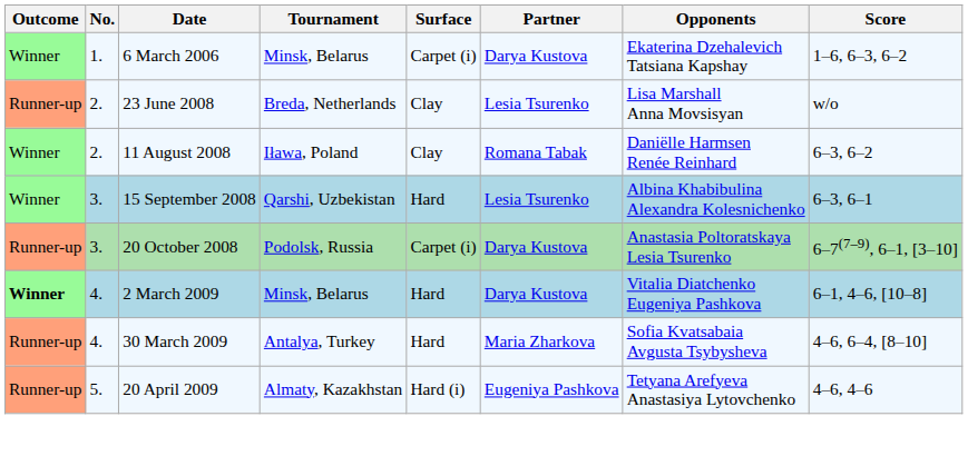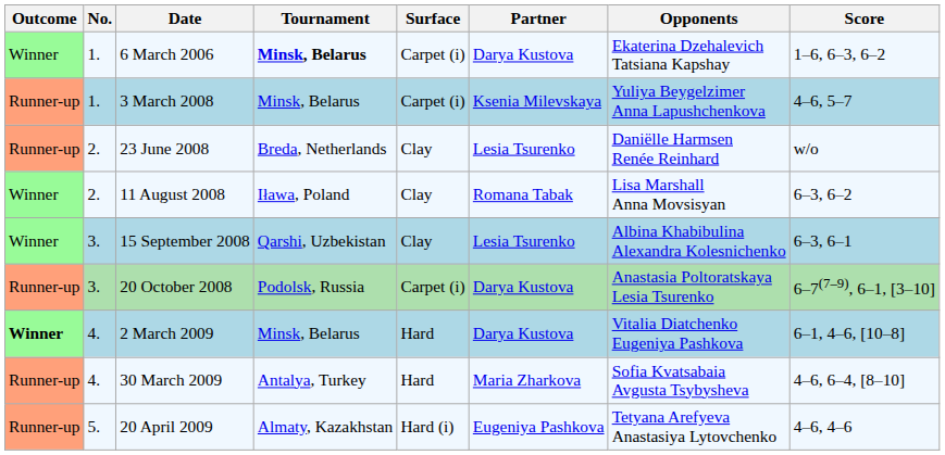6 March 2006 | Tournament: normal -> bold
+ row: Runner-up | 1. | 3 March 2008 | Minsk, Belarus | Carpet (i) | Ksenia Milevskaya | Yuliya Beygelzimer Anna Lapushchenkova | 4–6, 5–7
23 June 2008 | Opponents: Lisa Marshall Anna Movsisyan -> Daniëlle Harmsen Renée Reinhard
11 August 2008 | Opponents: Daniëlle Harmsen Renée Reinhard -> Lisa Marshall Anna Movsisyan
15 September 2008 | Surface: Hard -> Clay
